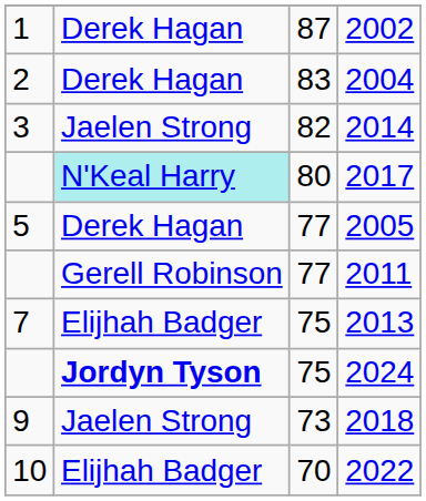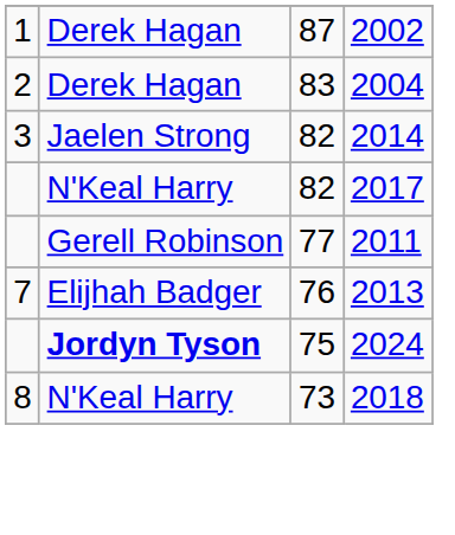2017 | column 2: paleturquoise background -> no background
2017 | column 3: 80 -> 82
- row: 5 | Derek Hagan | 77 | 2005
2013 | column 3: 75 -> 76
2018 | column 1: 9 -> 8
2018 | column 2: Jaelen Strong -> N'Keal Harry
- row: 10 | Elijhah Badger | 70 | 2022
